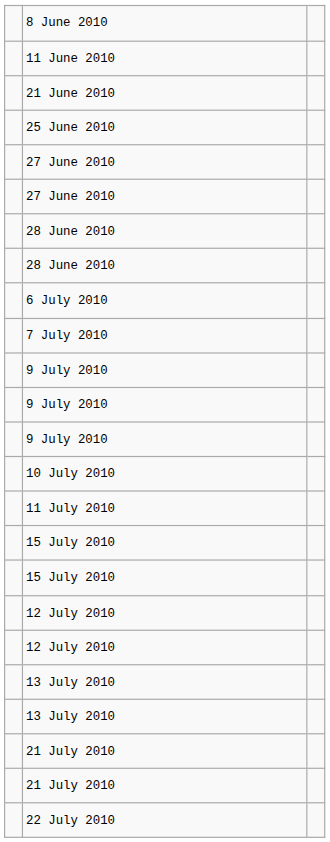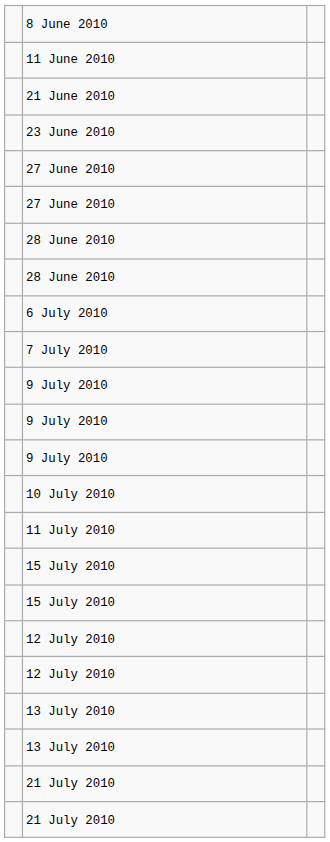+ row: 23 June 2010
- row: 25 June 2010
- row: 22 July 2010
